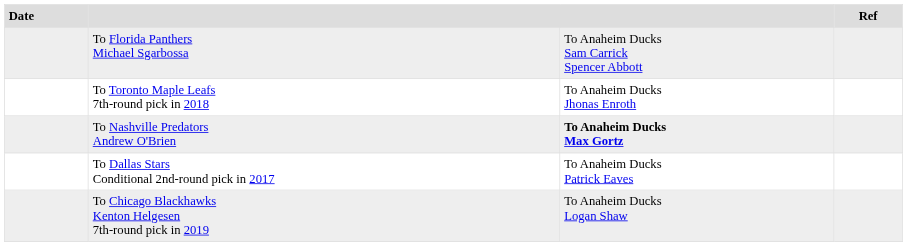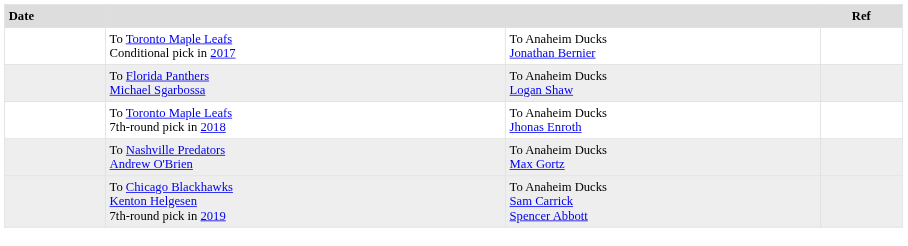+ row: To Toronto Maple Leafs Conditional pick in 2017 | To Anaheim Ducks Jonathan Bernier
To Florida Panthers Michael Sgarbossa | column 3: To Anaheim Ducks Sam Carrick Spencer Abbott -> To Anaheim Ducks Logan Shaw
To Nashville Predators Andrew O'Brien | column 3: bold -> normal
- row: To Dallas Stars Conditional 2nd-round pick in 2017 | To Anaheim Ducks Patrick Eaves
To Chicago Blackhawks Kenton Helgesen 7th-round pick in 2019 | column 3: To Anaheim Ducks Logan Shaw -> To Anaheim Ducks Sam Carrick Spencer Abbott
